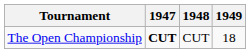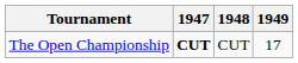The Open Championship | 1949: 18 -> 17
